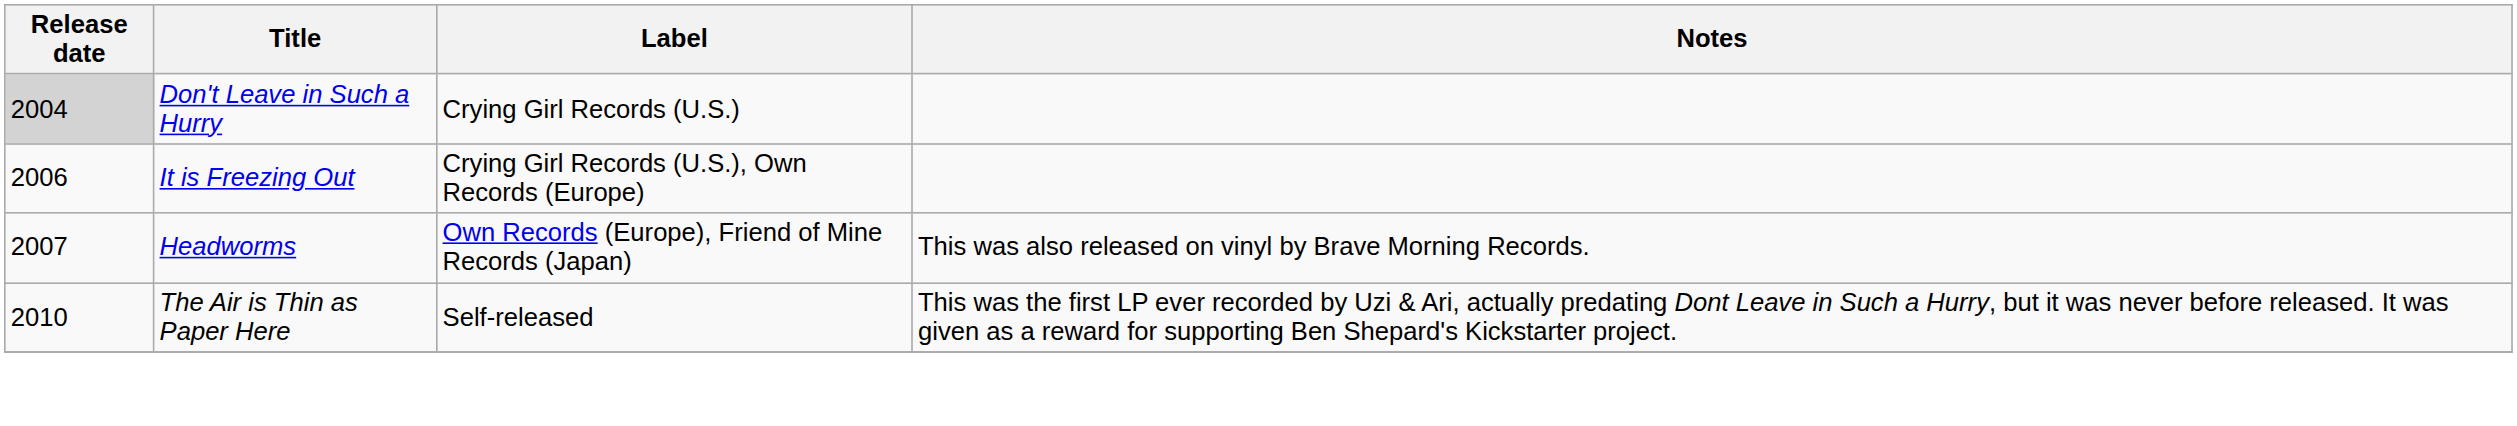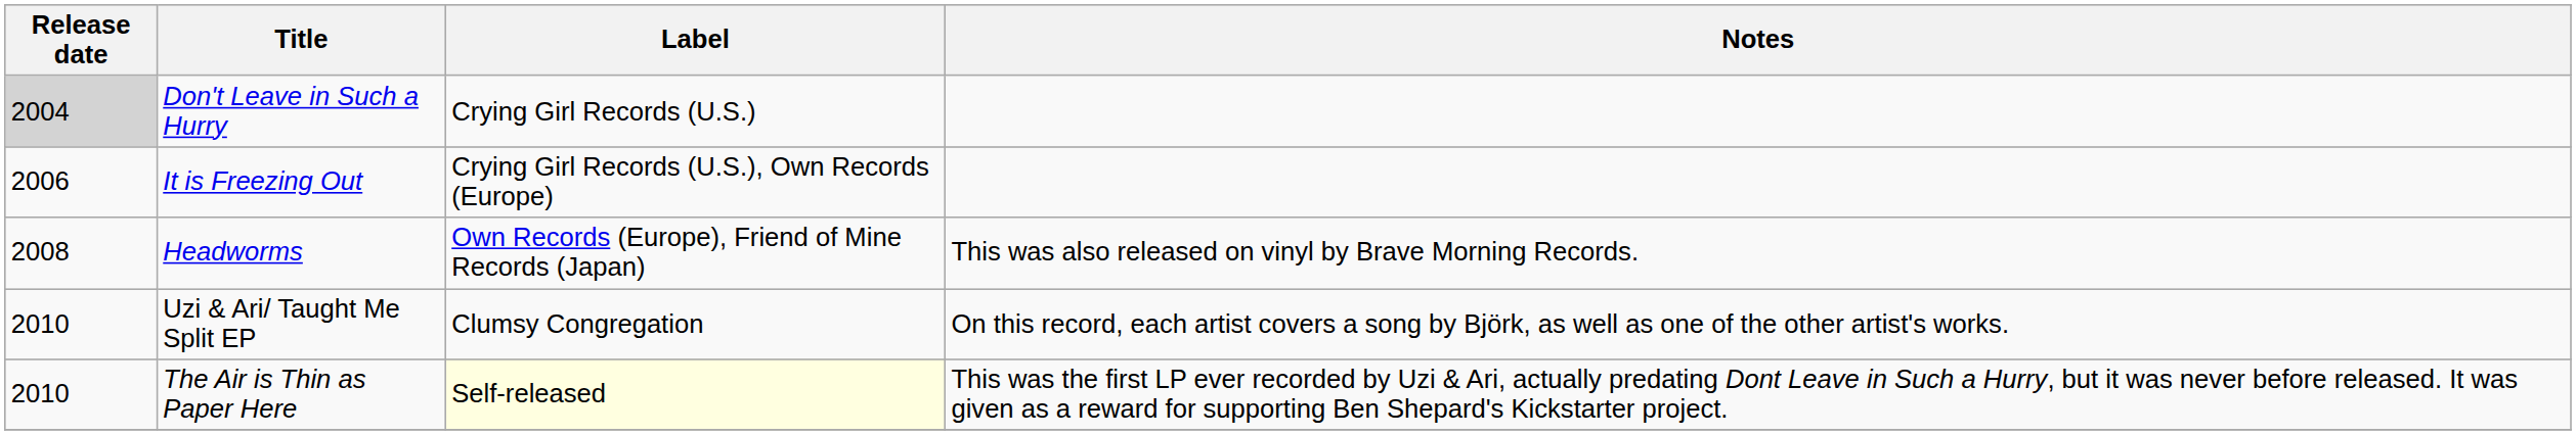Headworms | Release date: 2007 -> 2008
+ row: 2010 | Uzi & Ari/ Taught Me Split EP | Clumsy Congregation | On this record, each artist covers a song by Björk, as well as one of the other artist's works.
The Air is Thin as Paper Here | Label: no background -> lightyellow background
